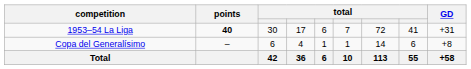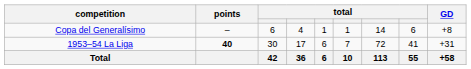rows swapped: 1953–54 La Liga <-> Copa del Generalísimo
